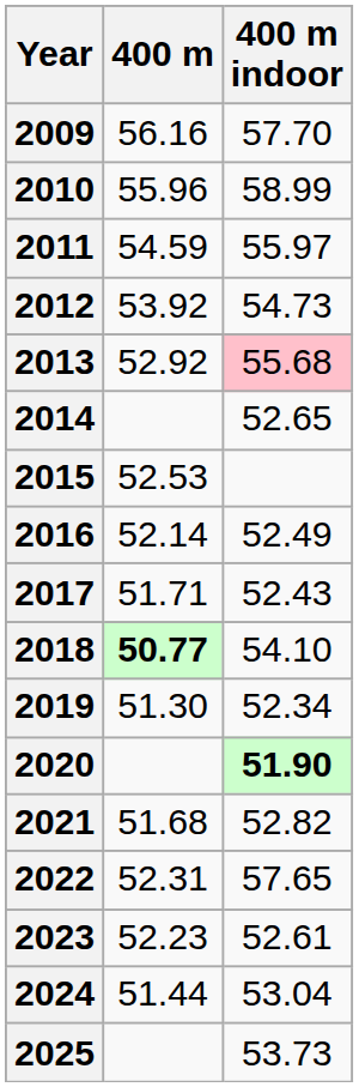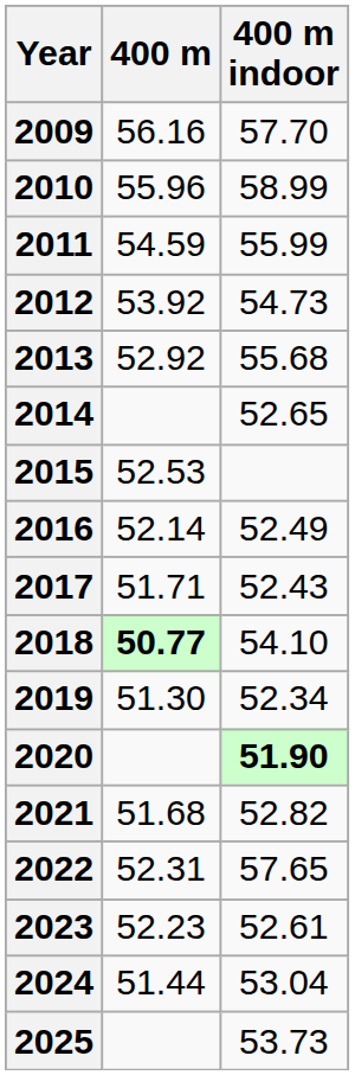2011 | 400 m indoor: 55.97 -> 55.99
2013 | 400 m indoor: pink background -> no background
